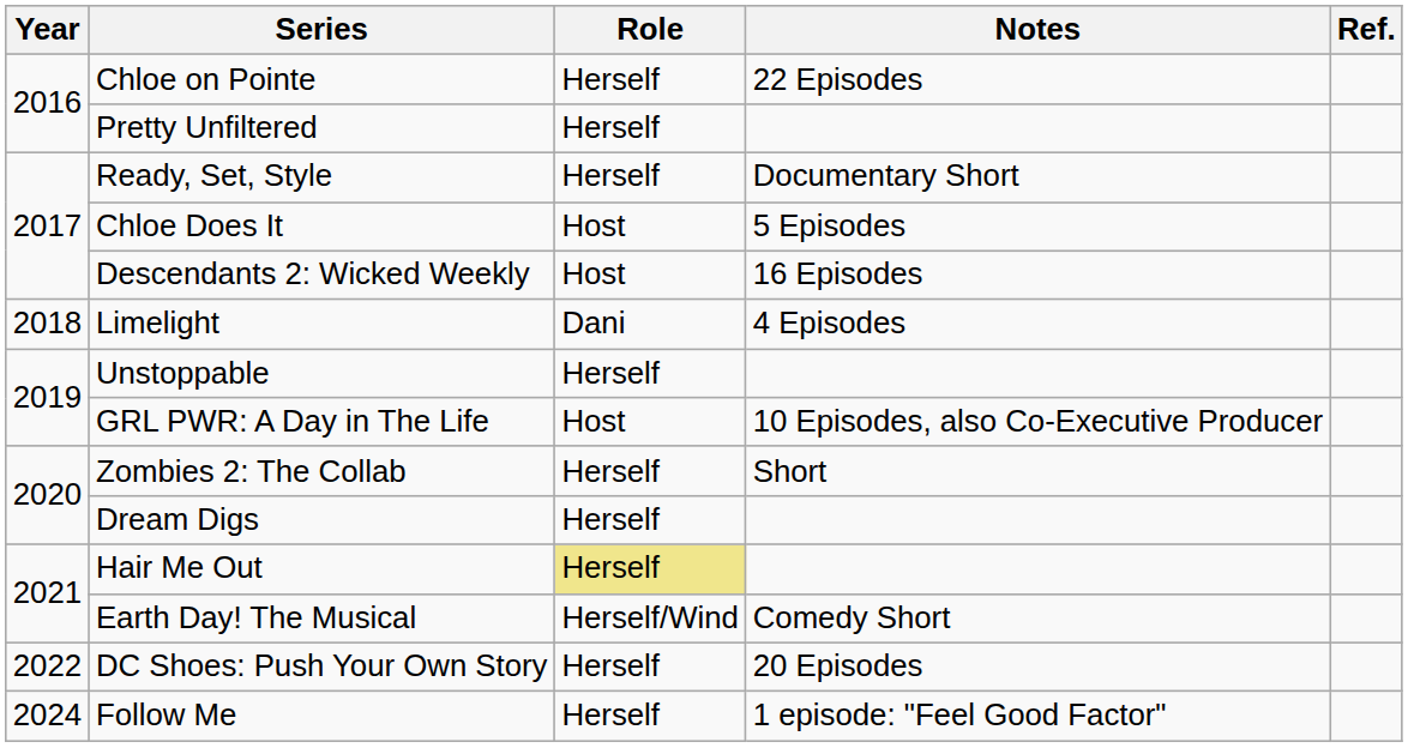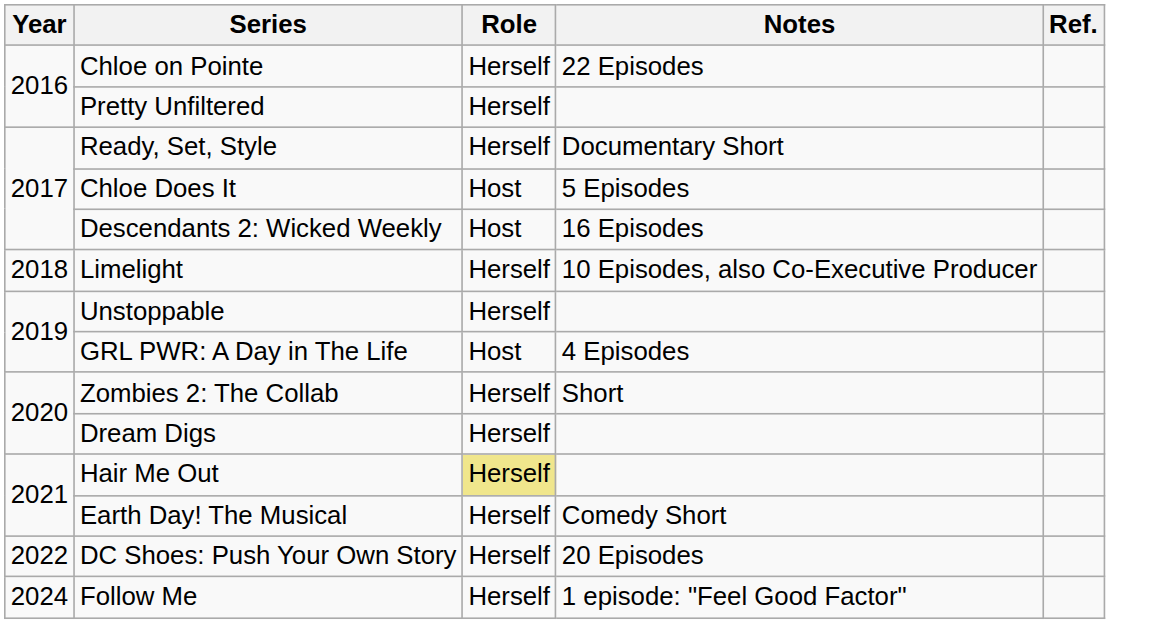Limelight | Role: Dani -> Herself
Limelight | Notes: 4 Episodes -> 10 Episodes, also Co-Executive Producer
GRL PWR: A Day in The Life | Notes: 10 Episodes, also Co-Executive Producer -> 4 Episodes
Earth Day! The Musical | Role: Herself/Wind -> Herself
